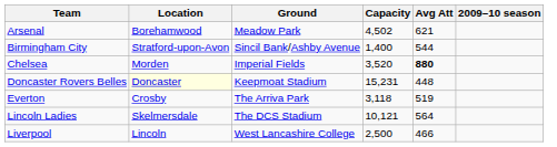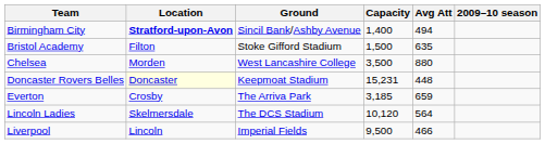- row: Arsenal | Borehamwood | Meadow Park | 4,502 | 621
Birmingham City | Location: normal -> bold
Birmingham City | Avg Att: 544 -> 494
+ row: Bristol Academy | Filton | Stoke Gifford Stadium | 1,500 | 635
Chelsea | Ground: Imperial Fields -> West Lancashire College
Chelsea | Capacity: 3,520 -> 3,500
Chelsea | Avg Att: bold -> normal
Everton | Capacity: 3,118 -> 3,185
Everton | Avg Att: 519 -> 659
Lincoln Ladies | Capacity: 10,121 -> 10,120
Liverpool | Ground: West Lancashire College -> Imperial Fields
Liverpool | Capacity: 2,500 -> 9,500
